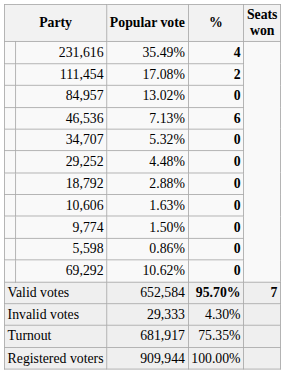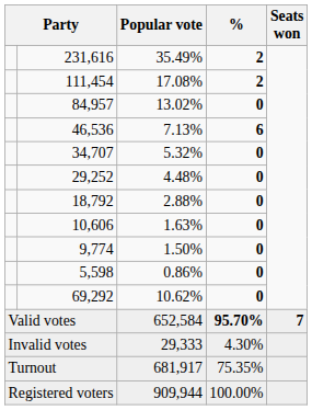231,616 | %: 4 -> 2
